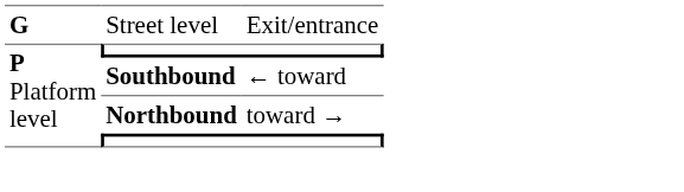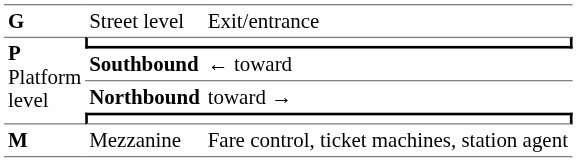+ row: M | Mezzanine | Fare control, ticket machines, station agent
